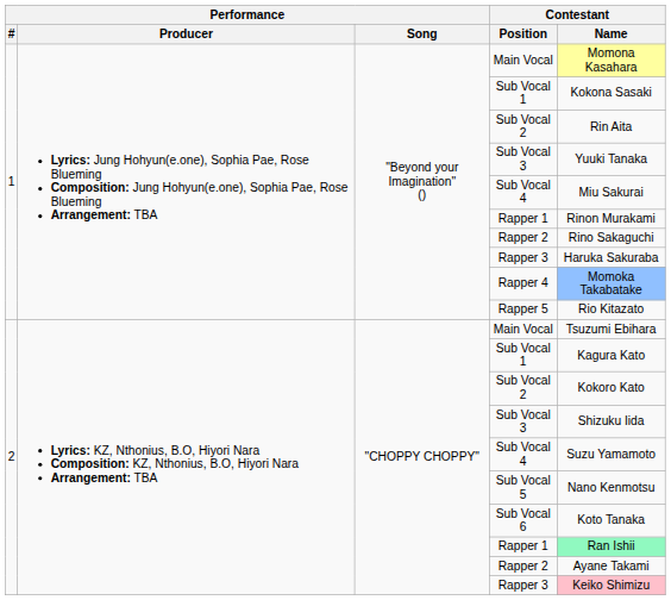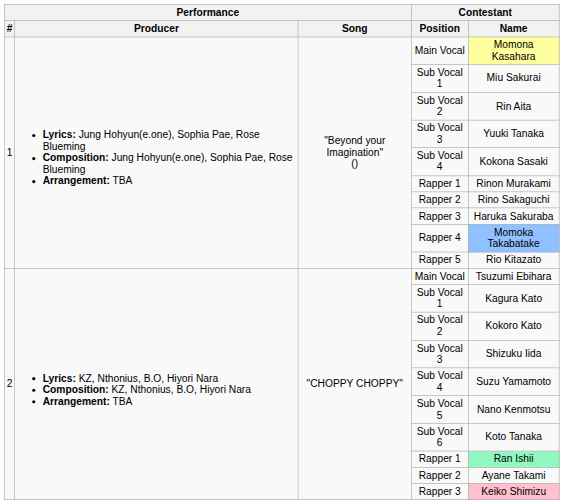1 / Sub Vocal 1 | Contestant / Name: Kokona Sasaki -> Miu Sakurai
1 / Sub Vocal 4 | Contestant / Name: Miu Sakurai -> Kokona Sasaki
